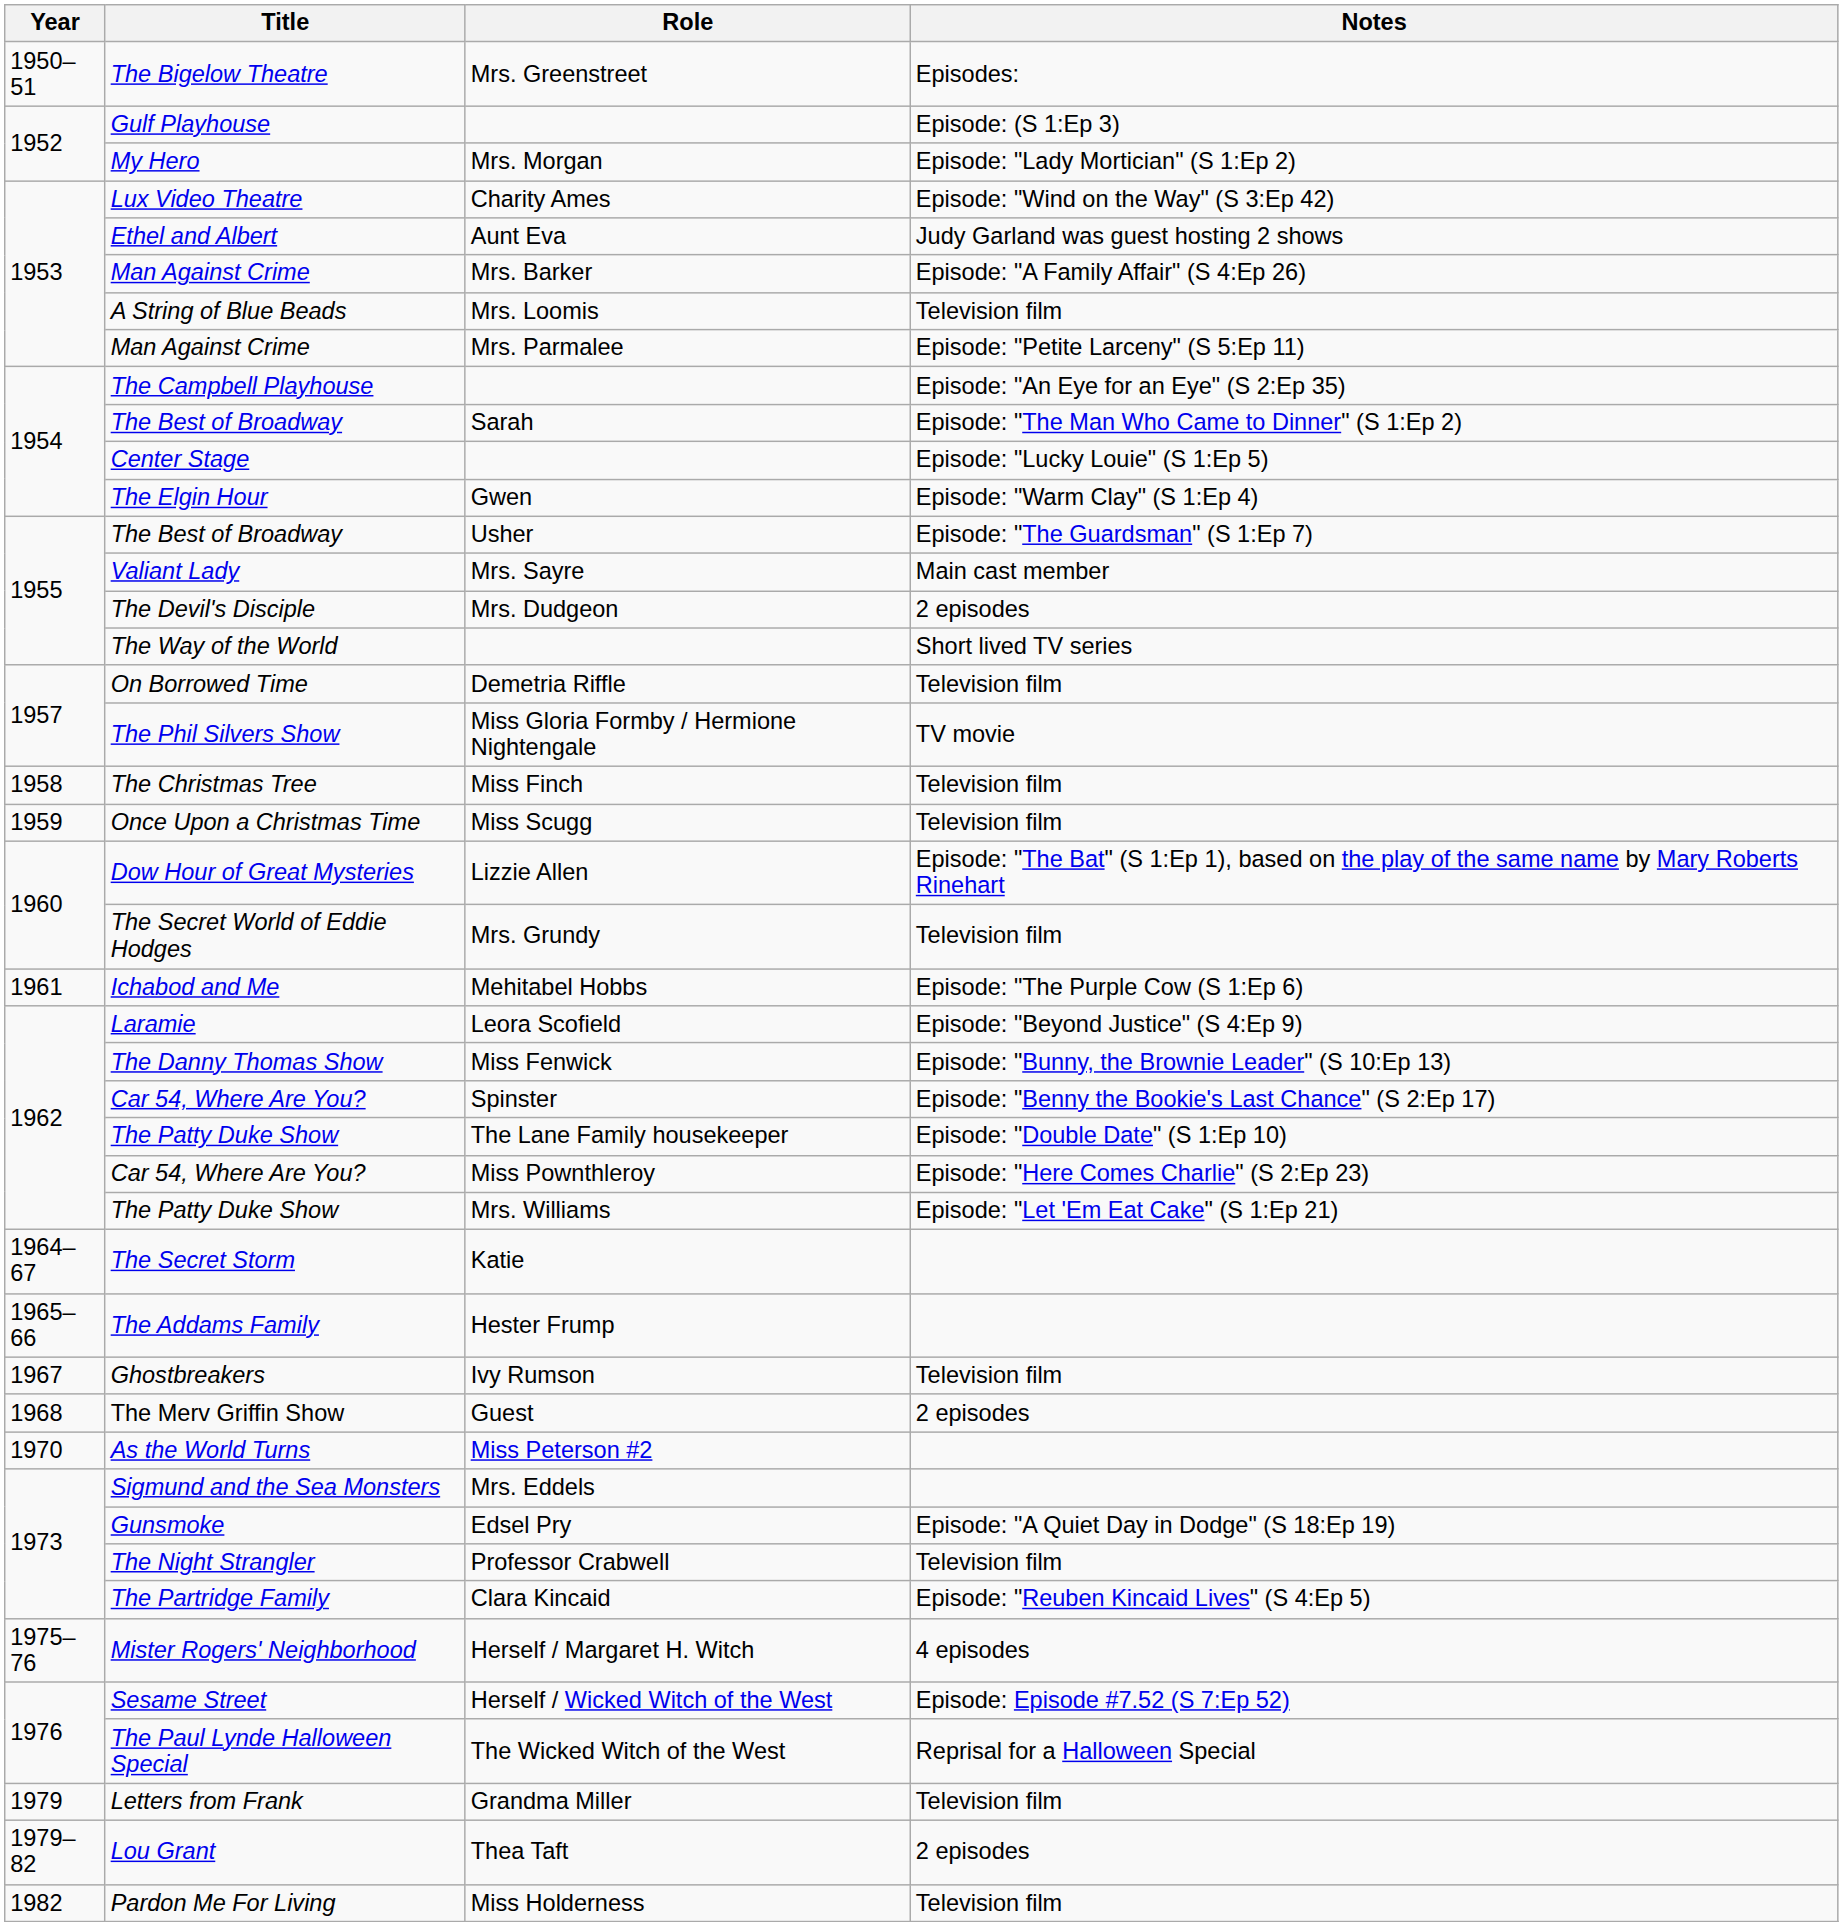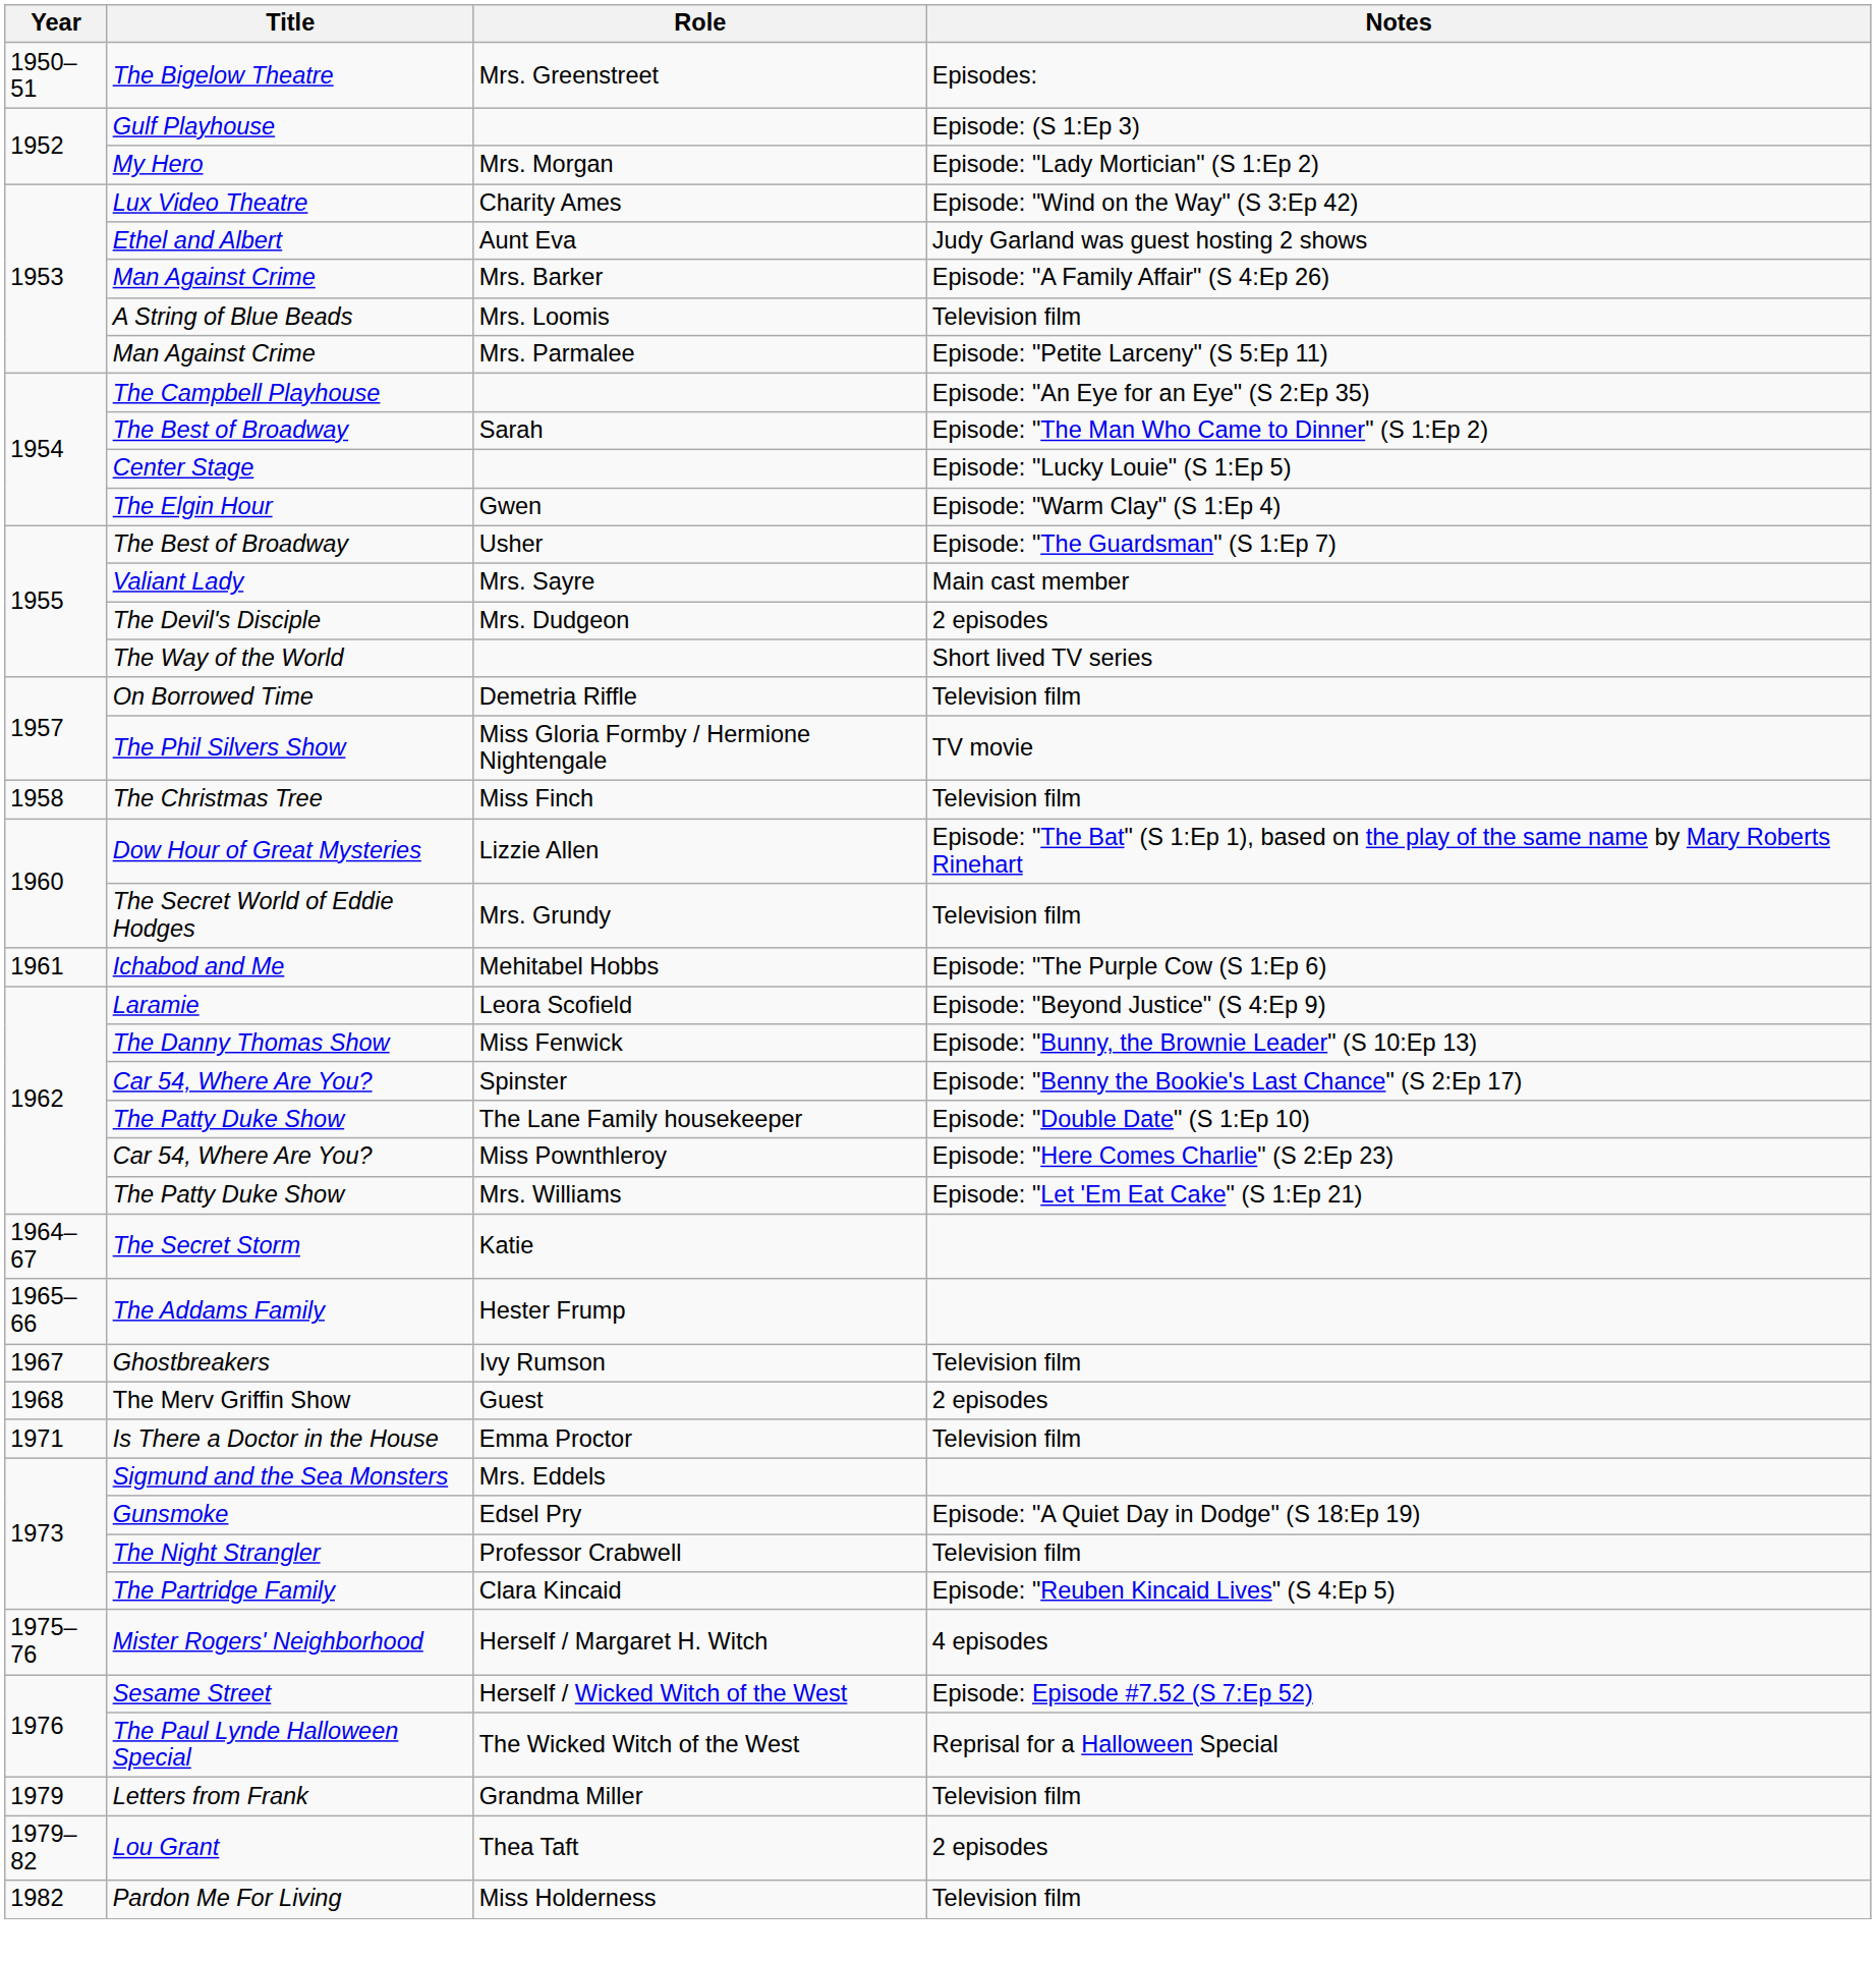- row: 1959 | Once Upon a Christmas Time | Miss Scugg | Television film
- row: 1970 | As the World Turns | Miss Peterson #2
+ row: 1971 | Is There a Doctor in the House | Emma Proctor | Television film
